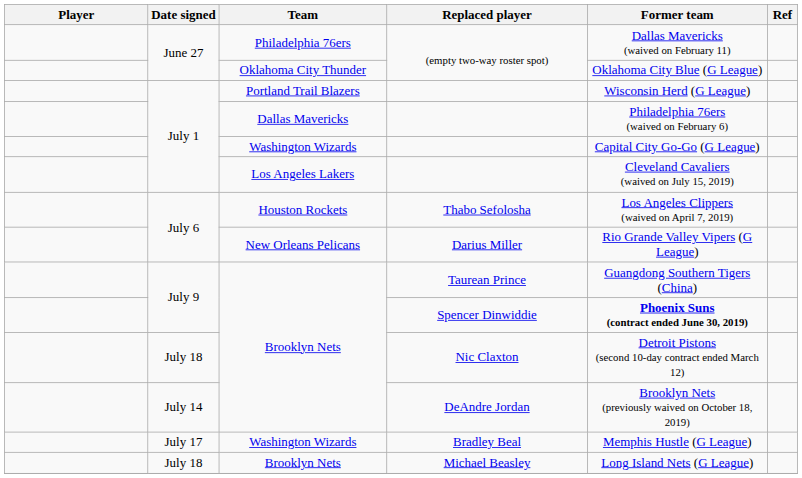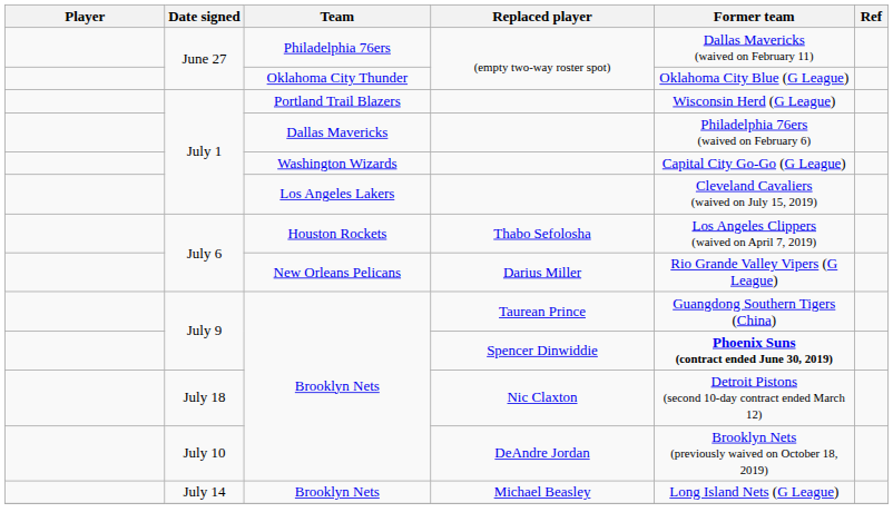DeAndre Jordan | Date signed: July 14 -> July 10
- row: July 17 | Washington Wizards | Bradley Beal | Memphis Hustle (G League)
Michael Beasley | Date signed: July 18 -> July 14
